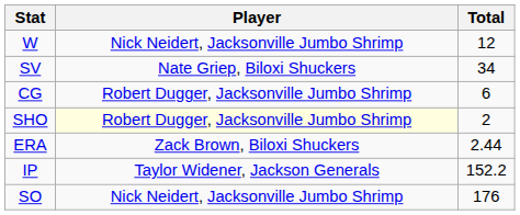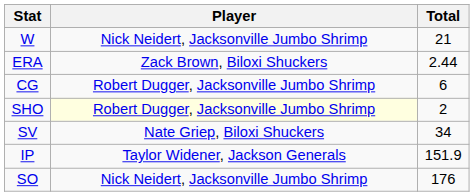W | Total: 12 -> 21
rows swapped: ERA <-> SV
IP | Total: 152.2 -> 151.9
